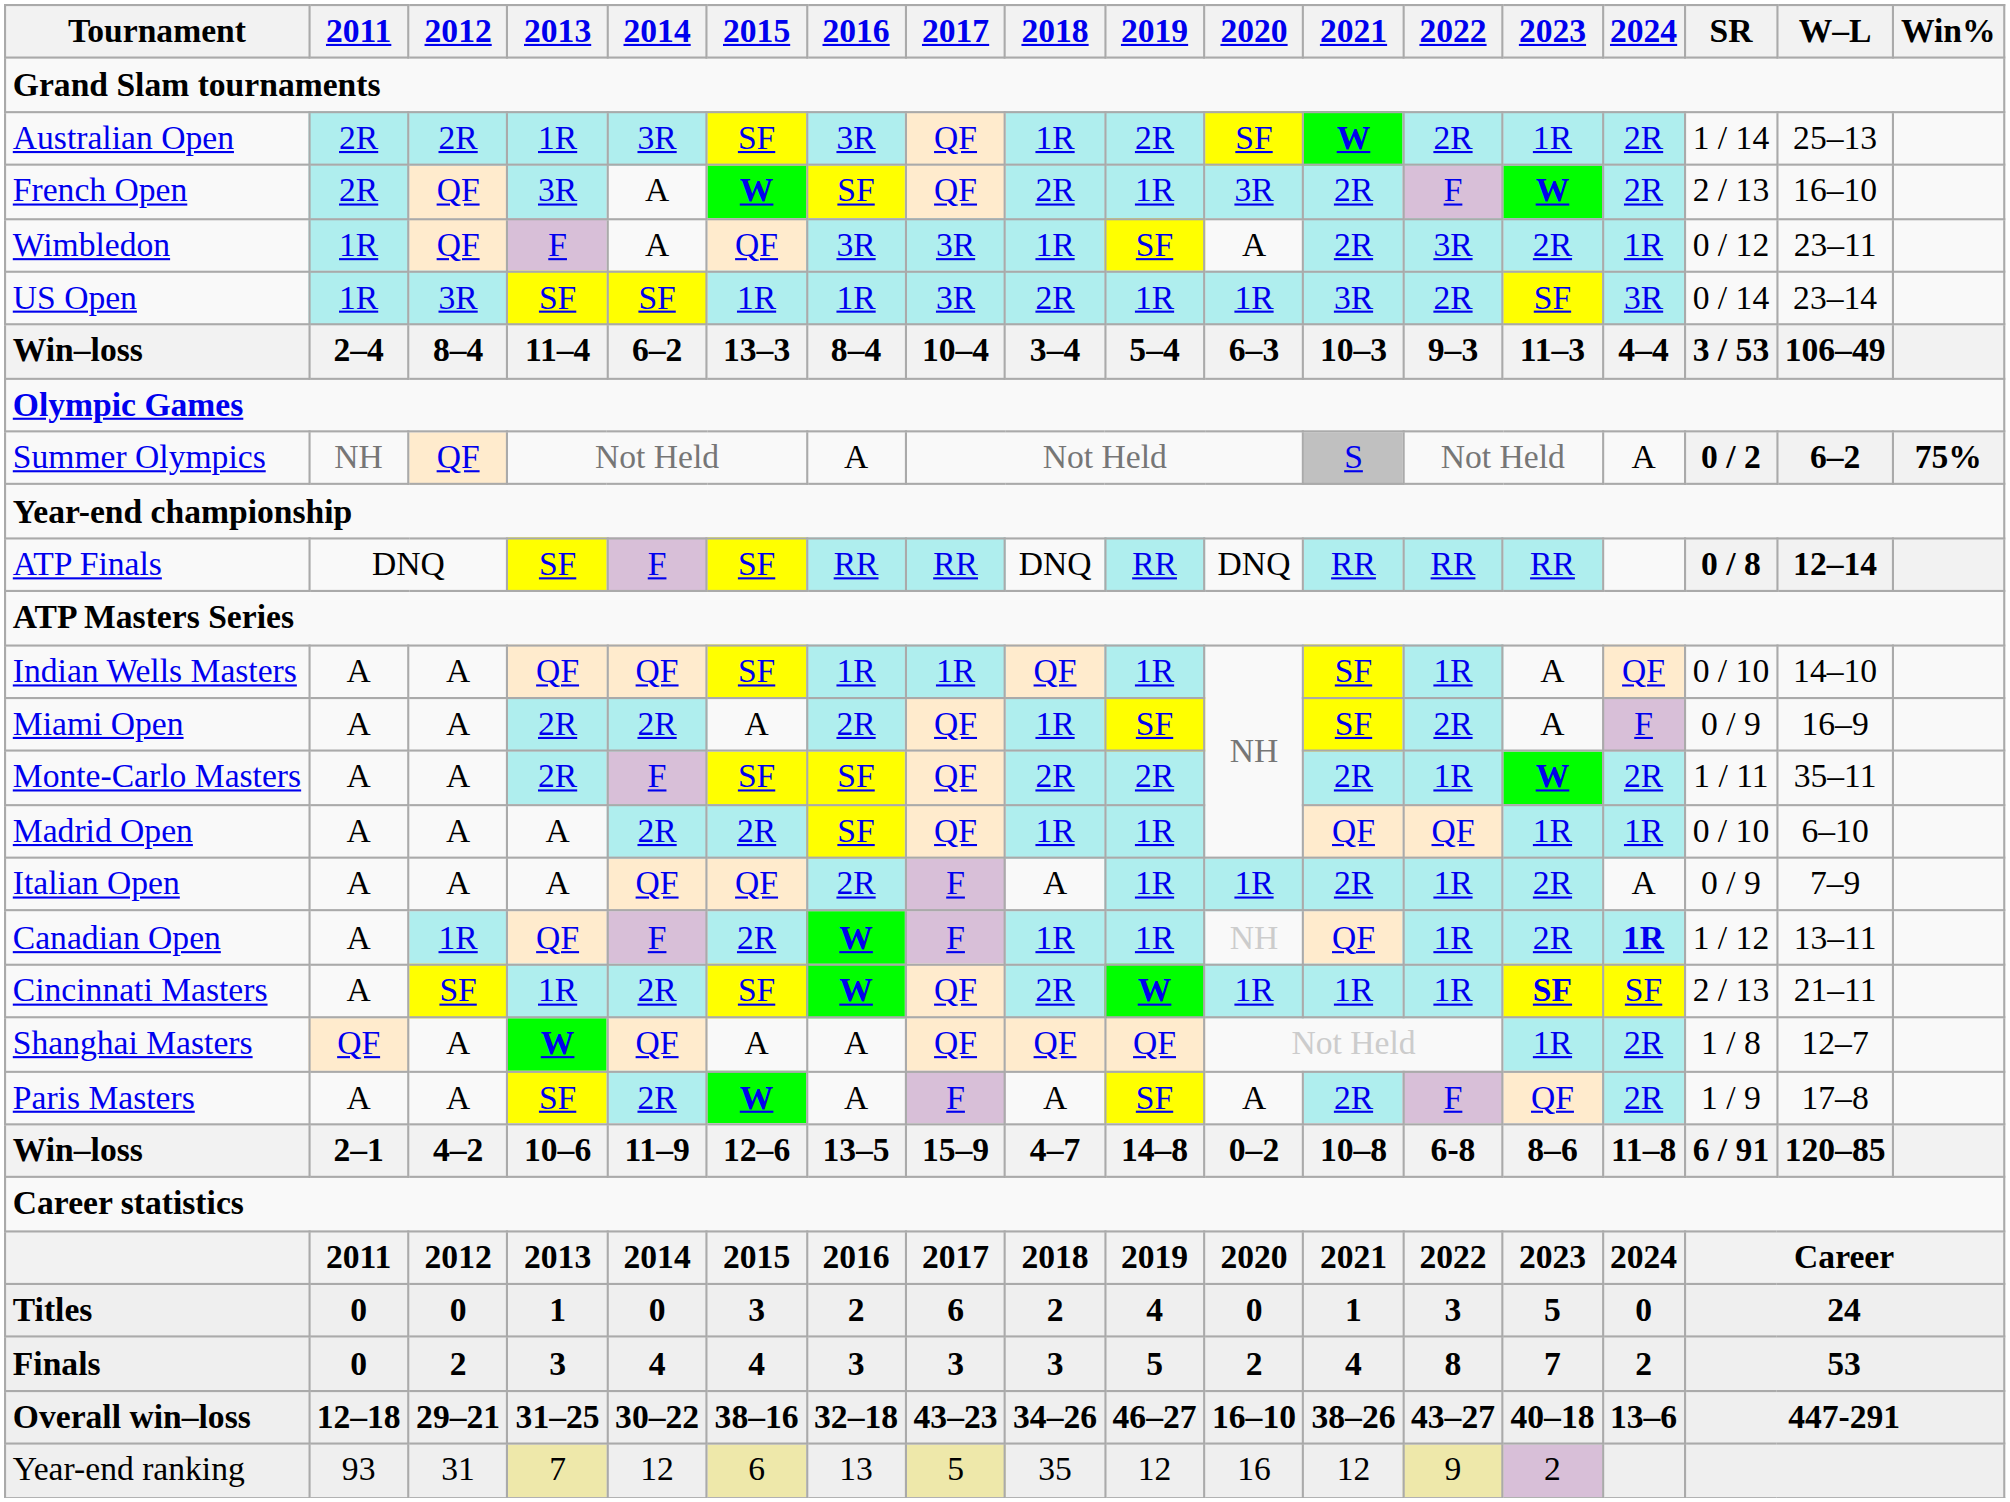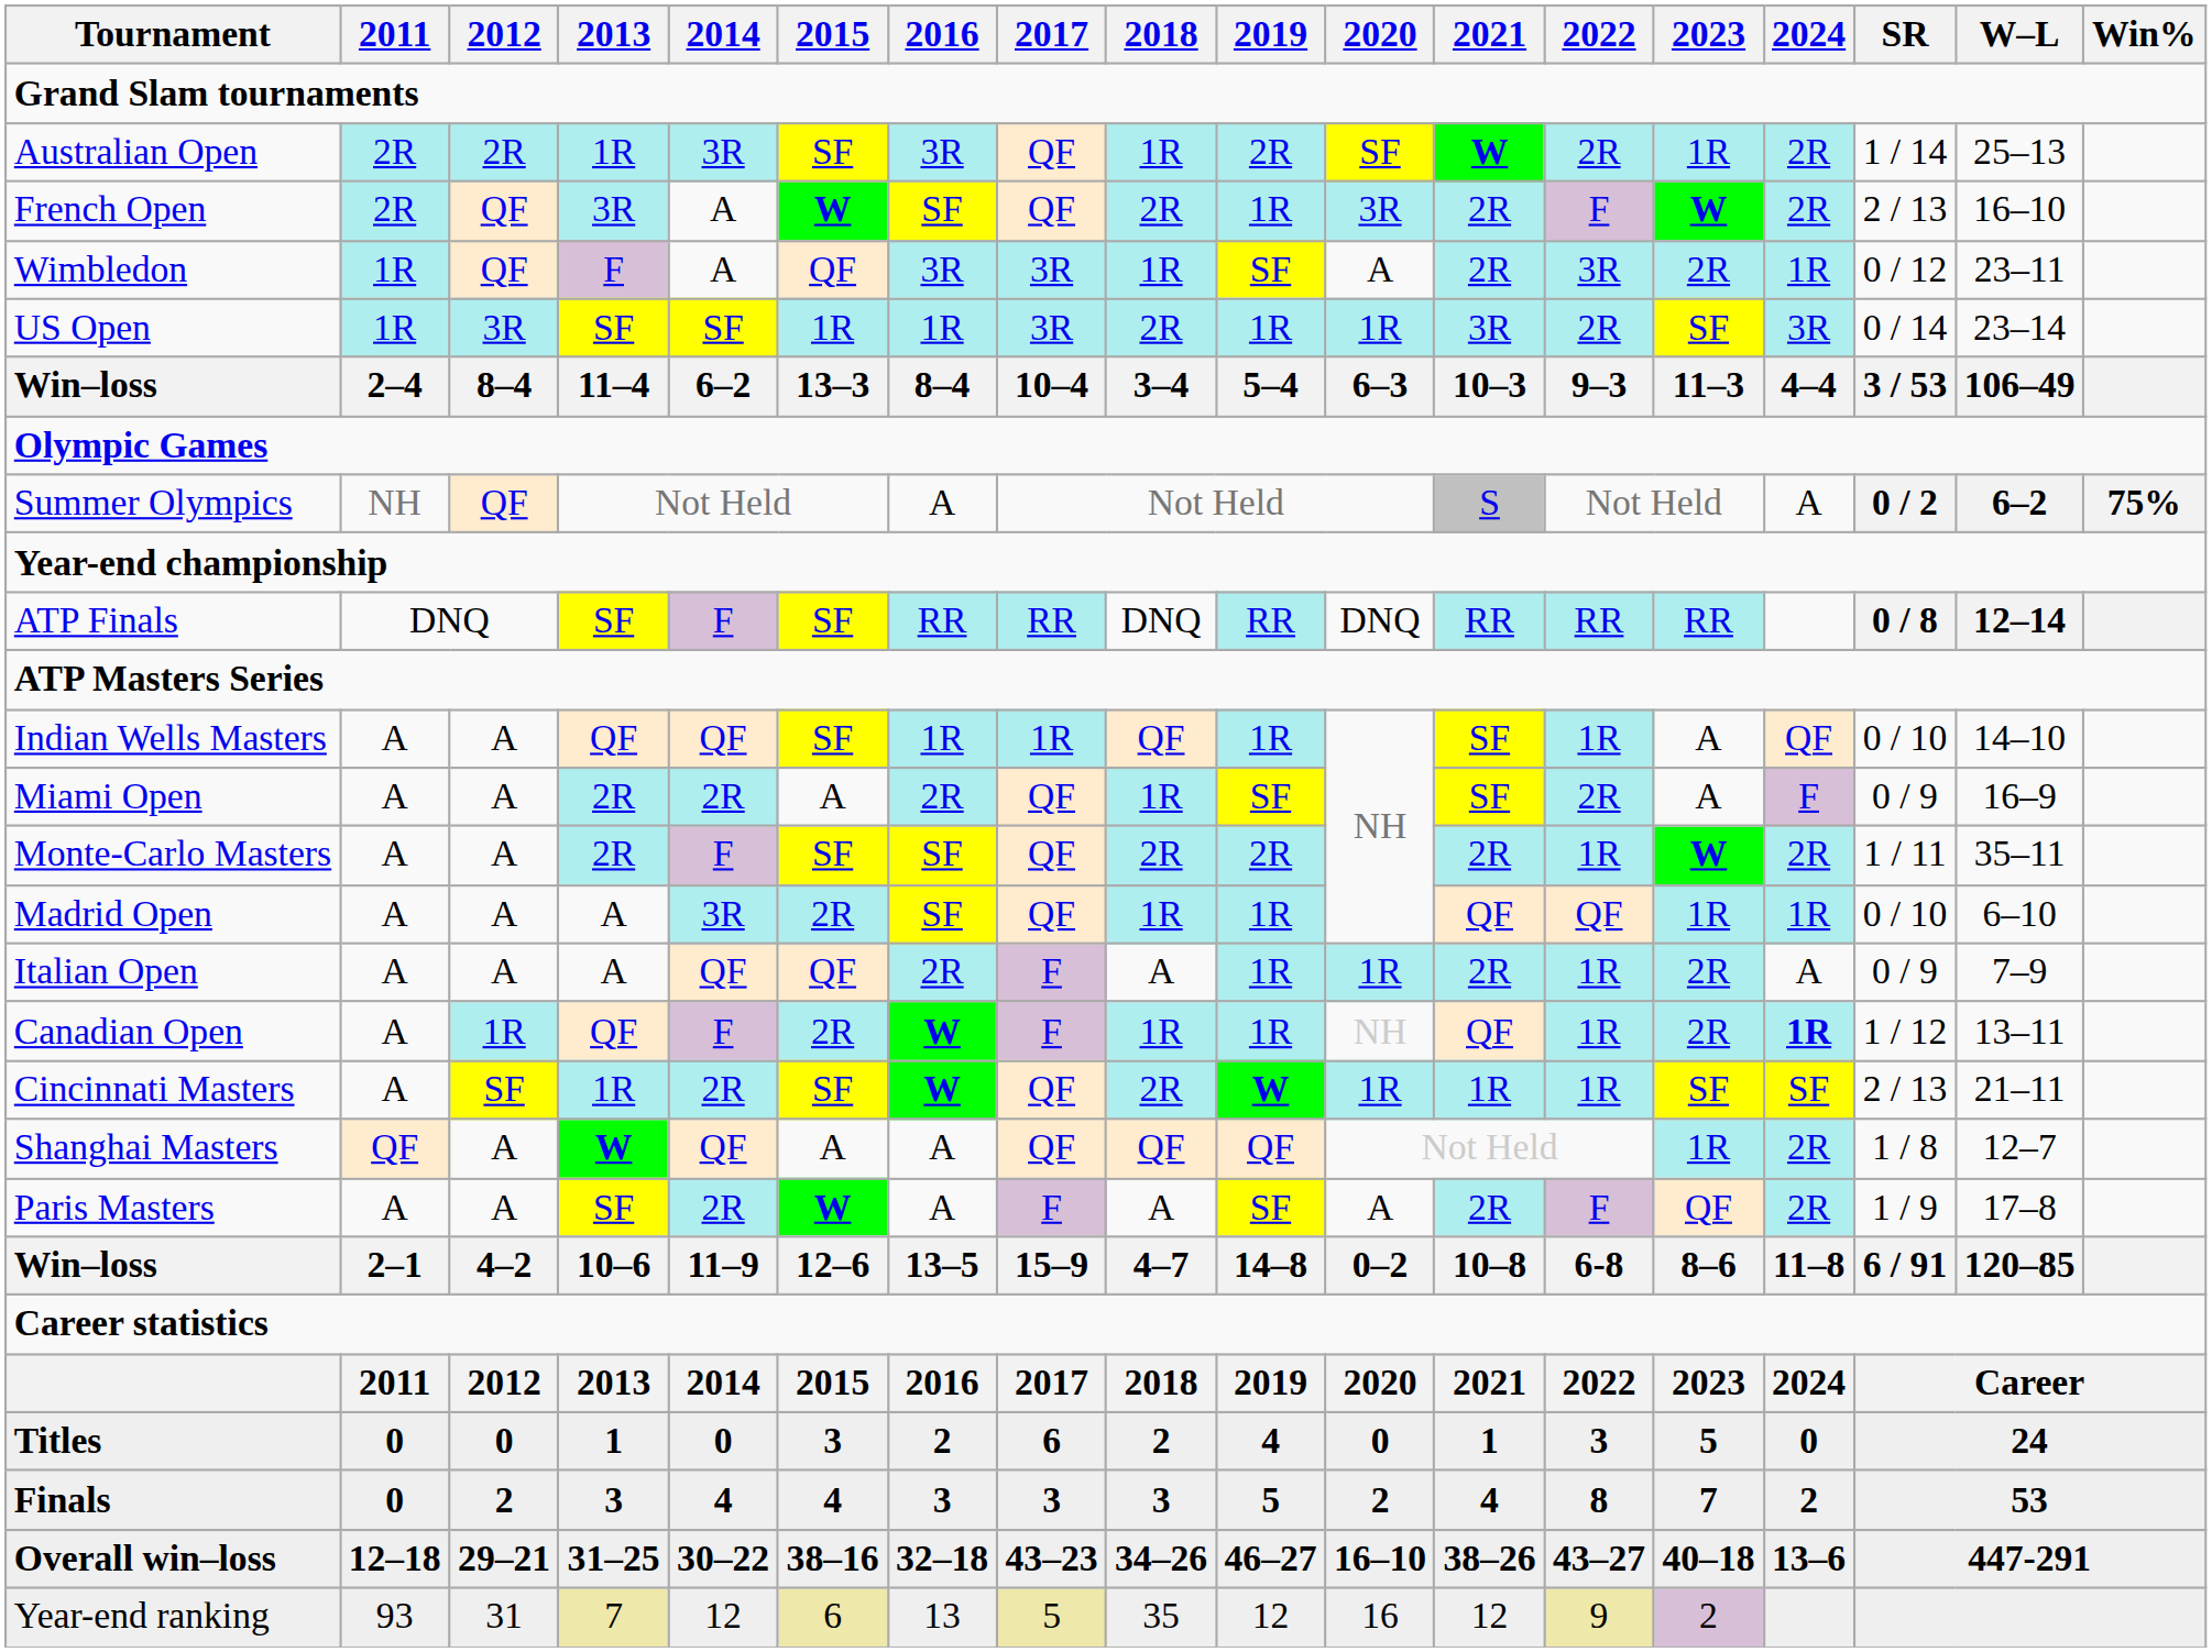Madrid Open | 2014: 2R -> 3R
Cincinnati Masters | 2023: bold -> normal
